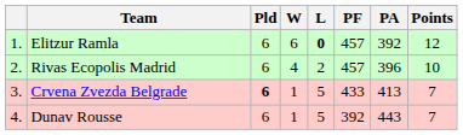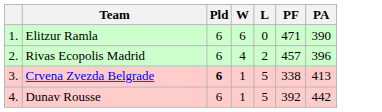- column: Points | 12 | 10 | 7 | 7
Elitzur Ramla | L: bold -> normal
Elitzur Ramla | PF: 457 -> 471
Elitzur Ramla | PA: 392 -> 390
Crvena Zvezda Belgrade | PF: 433 -> 338
Dunav Rousse | PA: 443 -> 442
